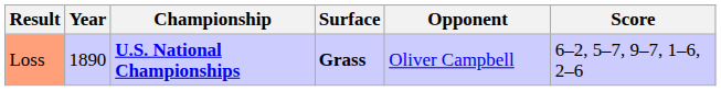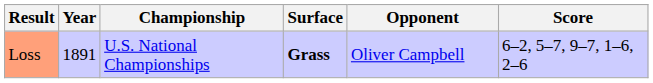Loss | Year: 1890 -> 1891
Loss | Championship: bold -> normal
